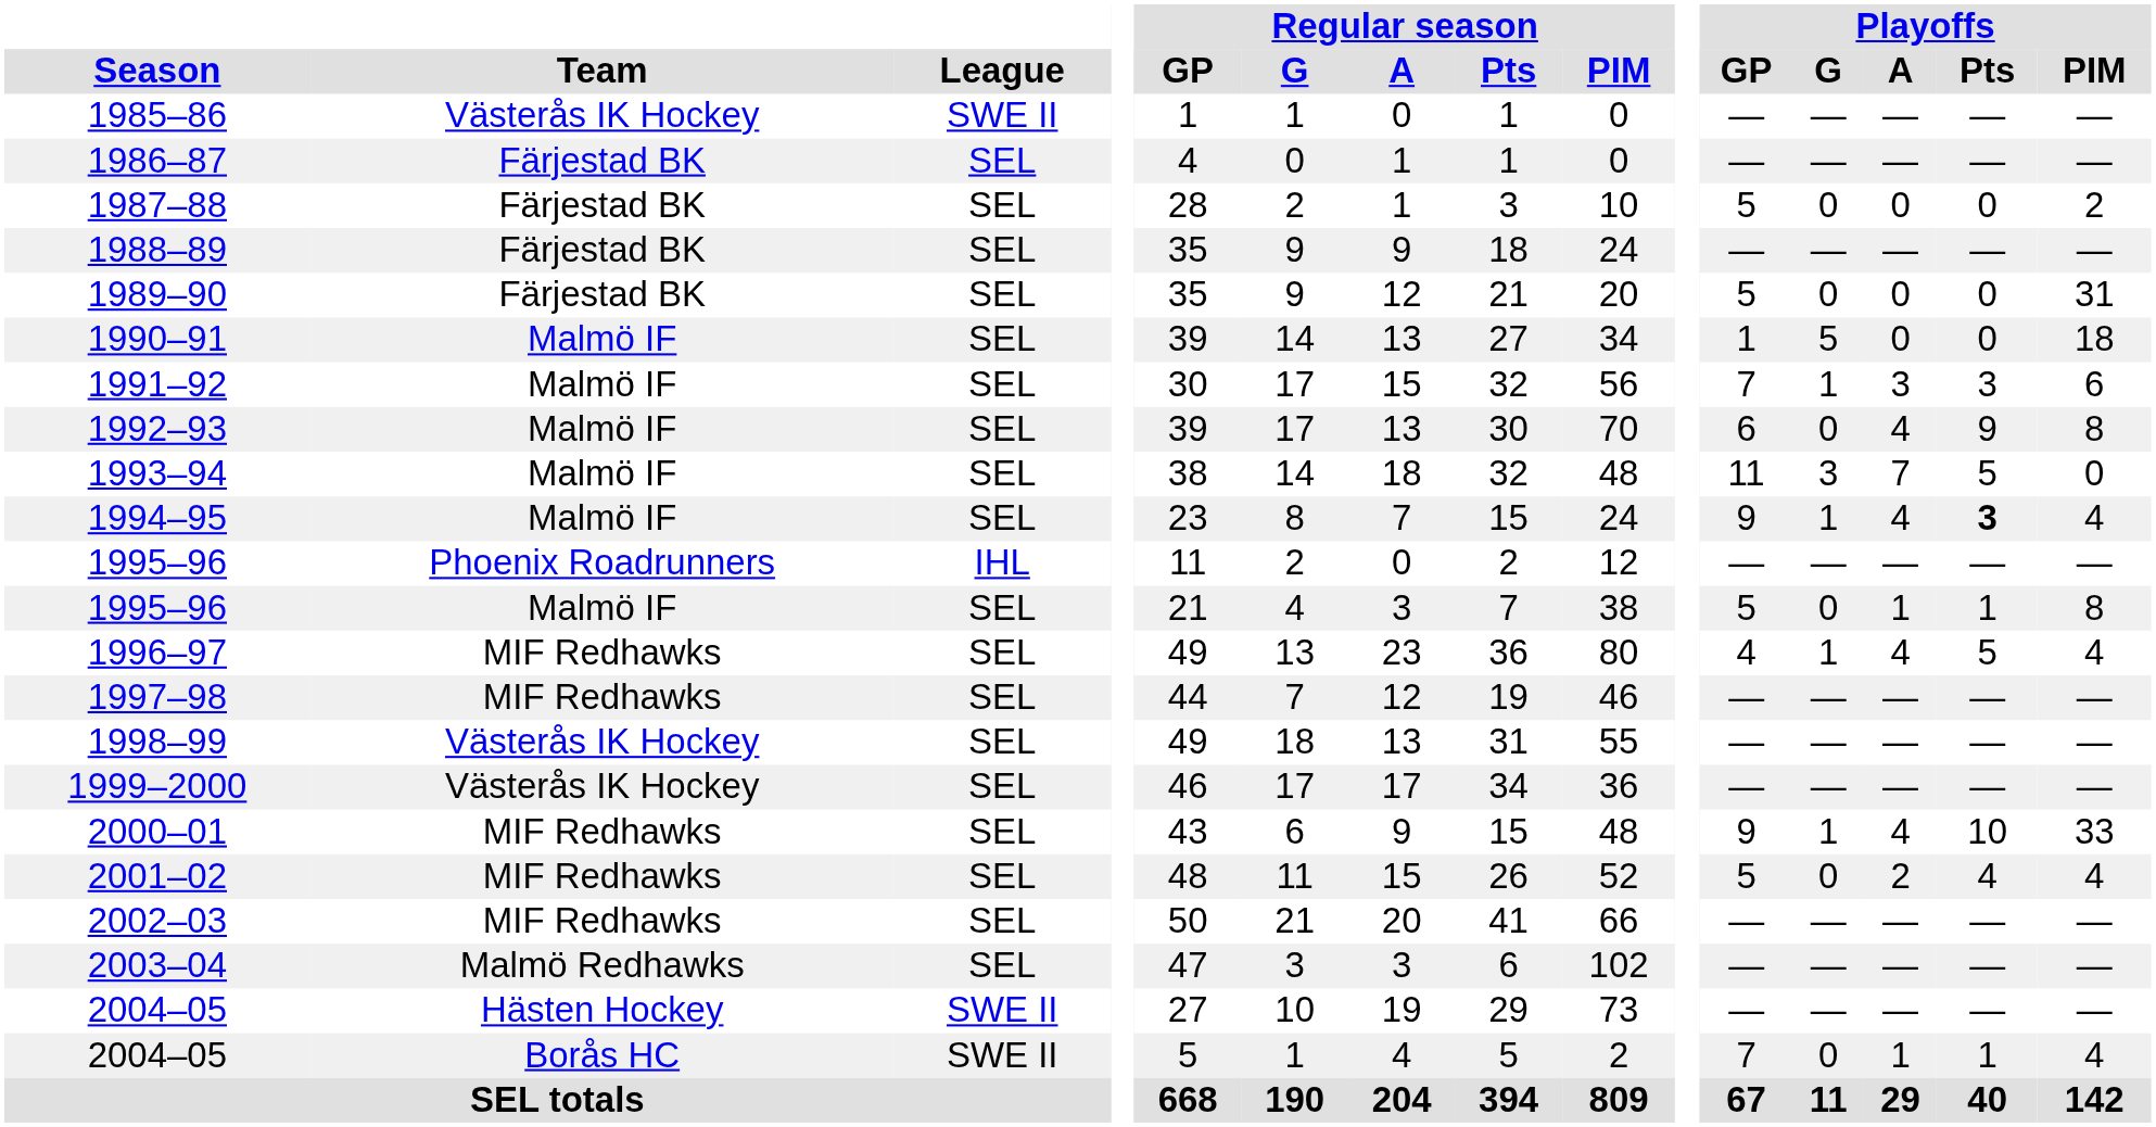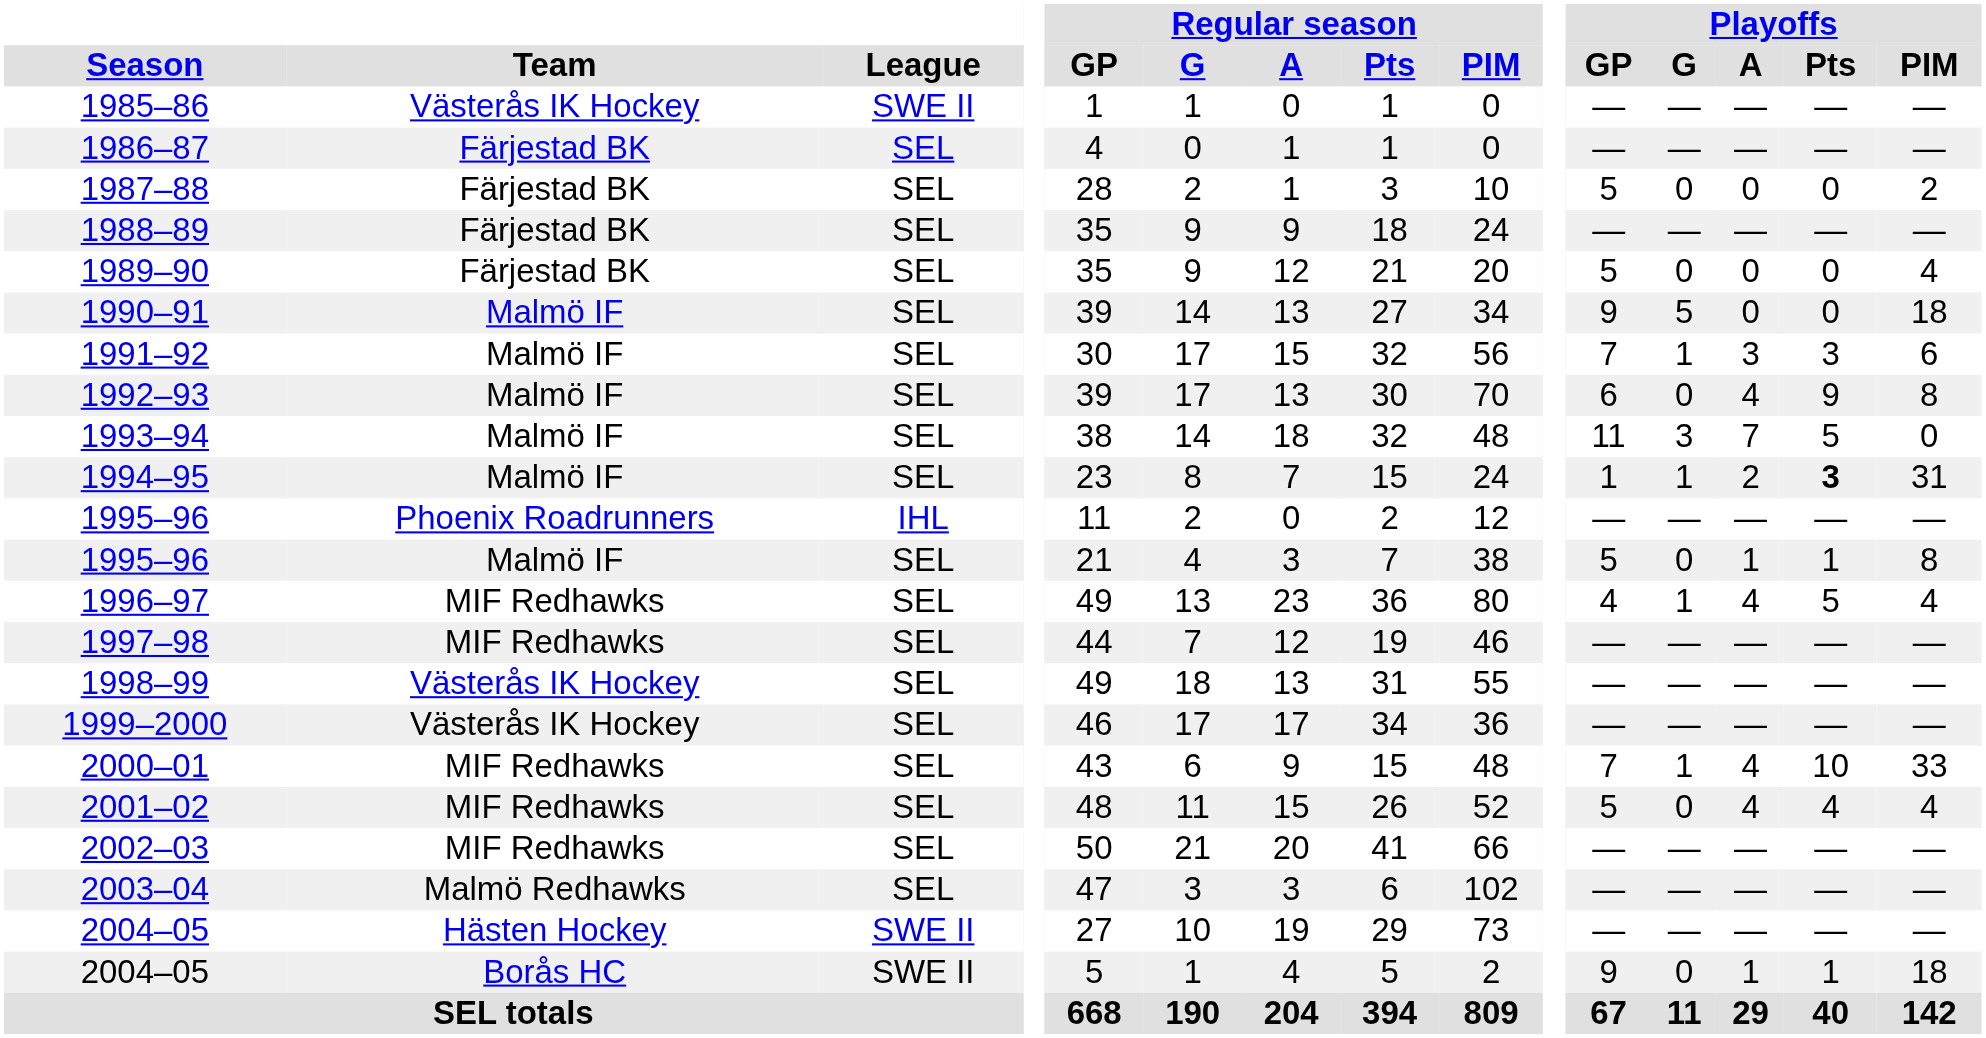1989–90 | Playoffs / PIM: 31 -> 4
1990–91 | Playoffs / GP: 1 -> 9
1994–95 | Playoffs / GP: 9 -> 1
1994–95 | Playoffs / A: 4 -> 2
1994–95 | Playoffs / PIM: 4 -> 31
2000–01 | Playoffs / GP: 9 -> 7
2001–02 | Playoffs / A: 2 -> 4
2004–05 / Borås HC | Playoffs / GP: 7 -> 9
2004–05 / Borås HC | Playoffs / PIM: 4 -> 18
